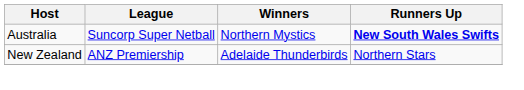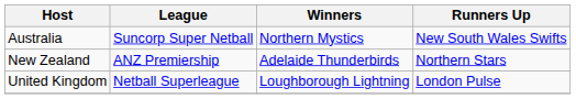Australia | Runners Up: bold -> normal
+ row: United Kingdom | Netball Superleague | Loughborough Lightning | London Pulse
